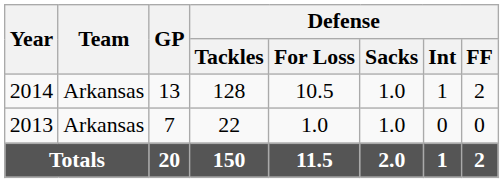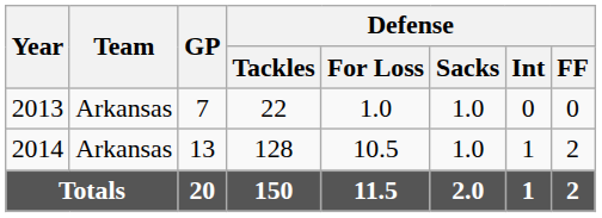rows swapped: 2013 <-> 2014
